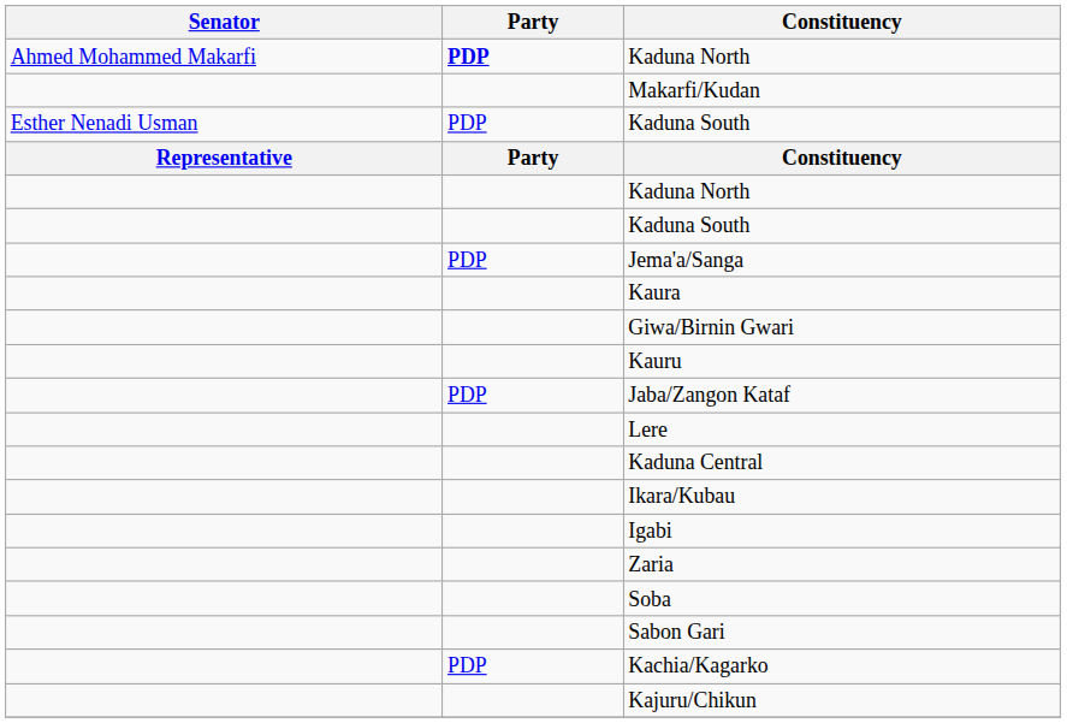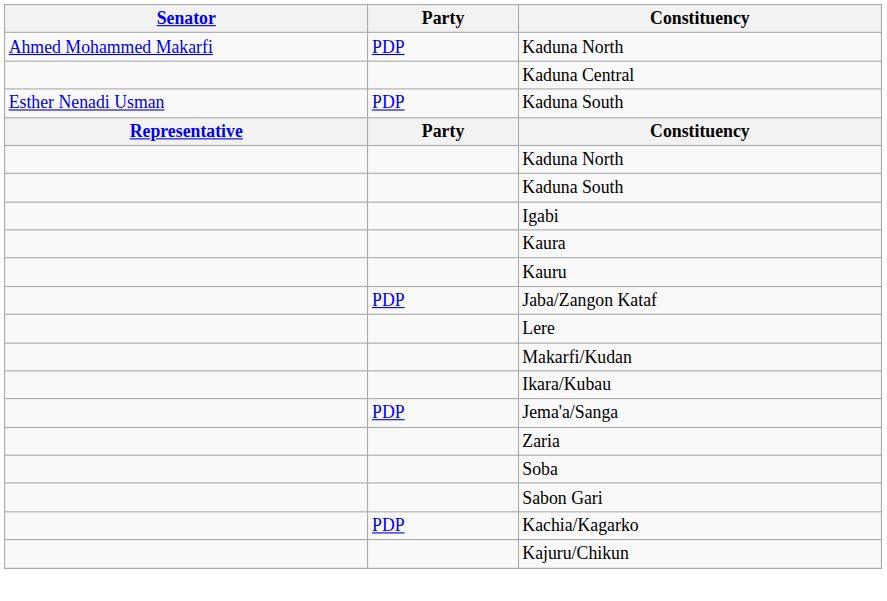Ahmed Mohammed Makarfi / Kaduna North | Party: bold -> normal
rows swapped: Kaduna Central <-> Makarfi/Kudan
rows swapped: Igabi <-> Jema'a/Sanga
- row: Giwa/Birnin Gwari
